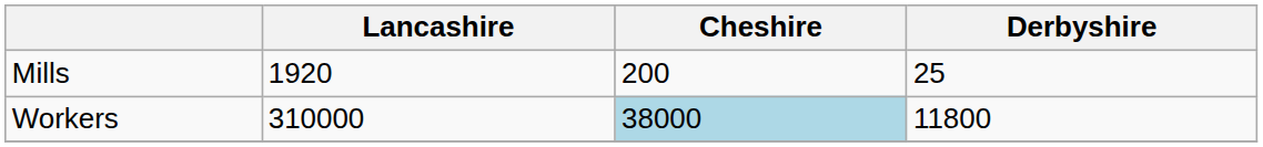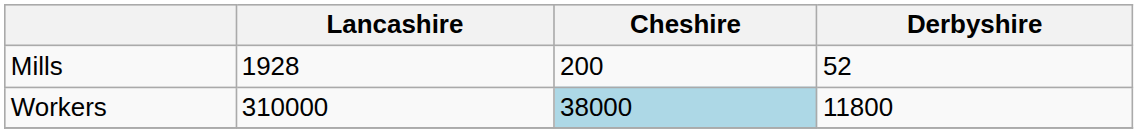Mills | Lancashire: 1920 -> 1928
Mills | Derbyshire: 25 -> 52
